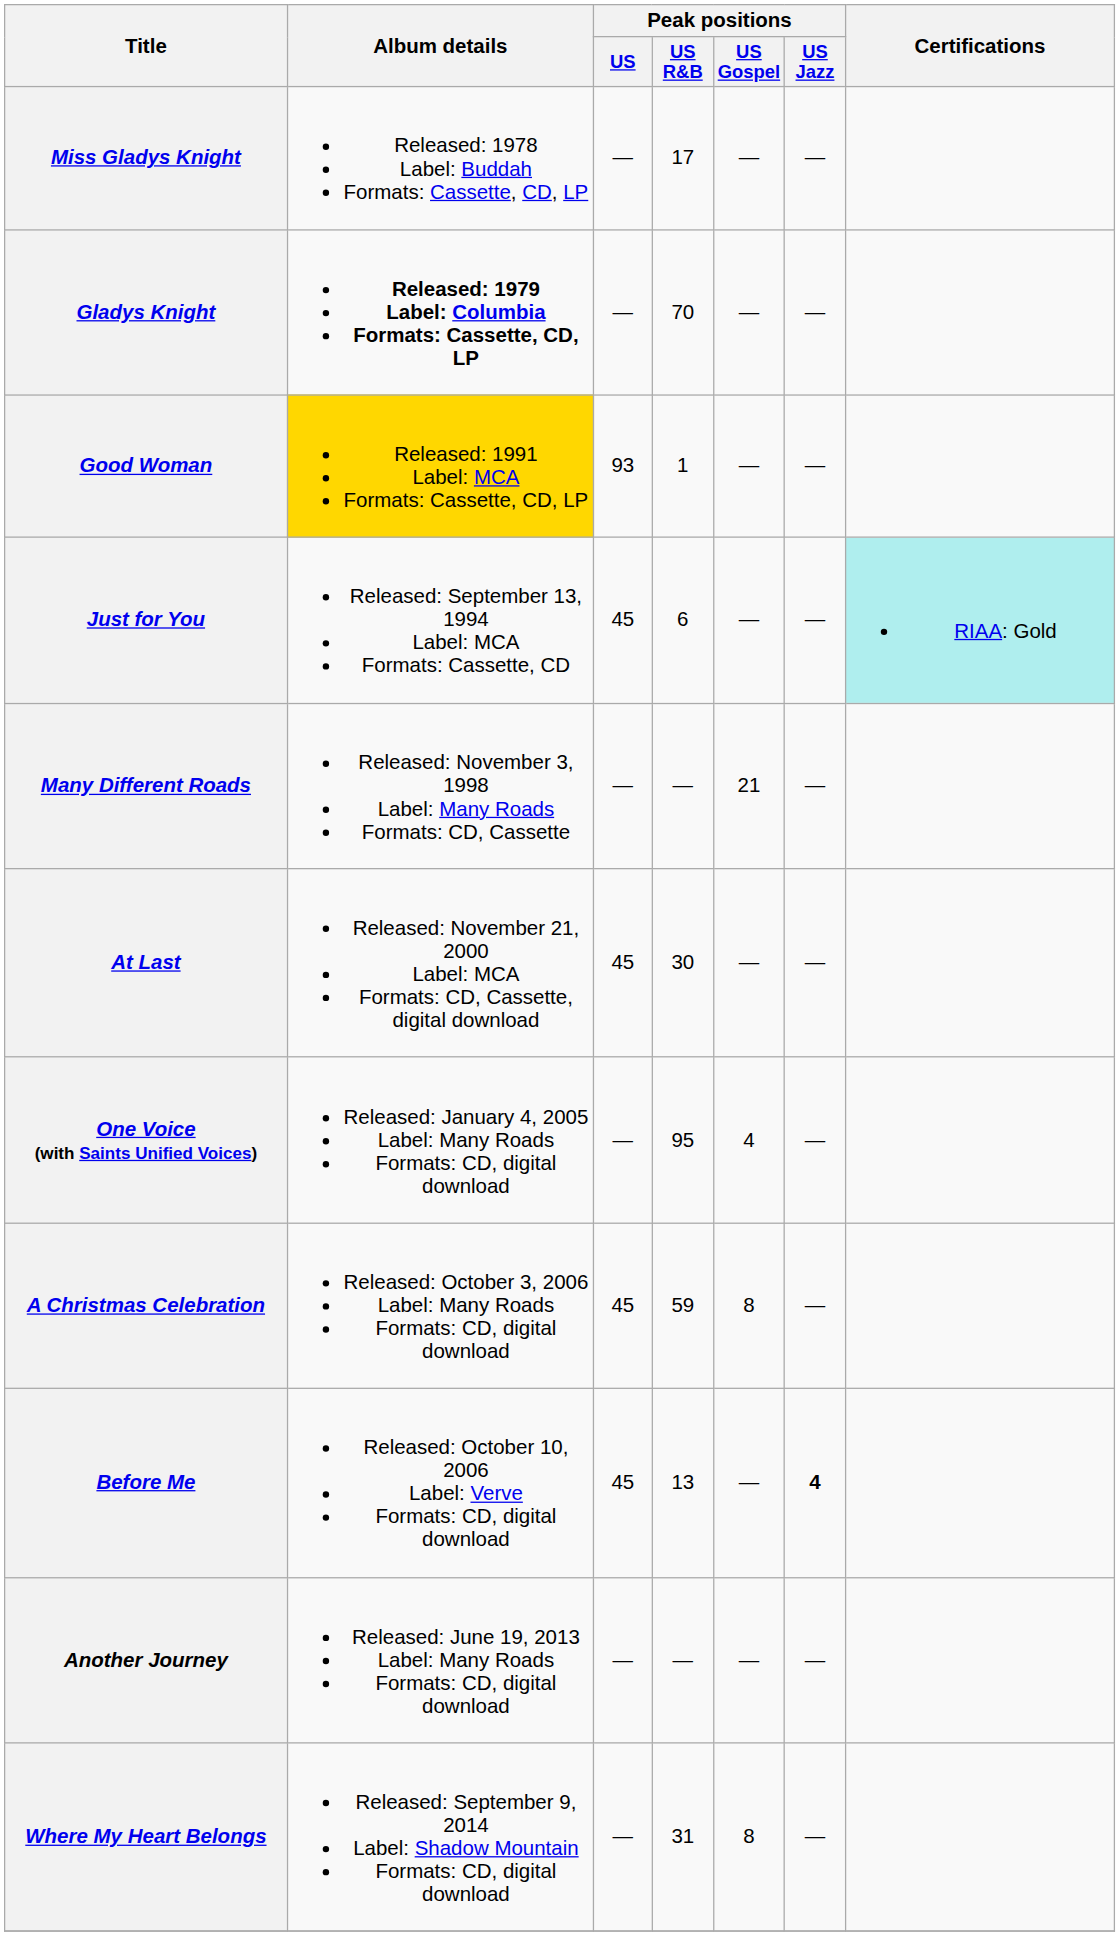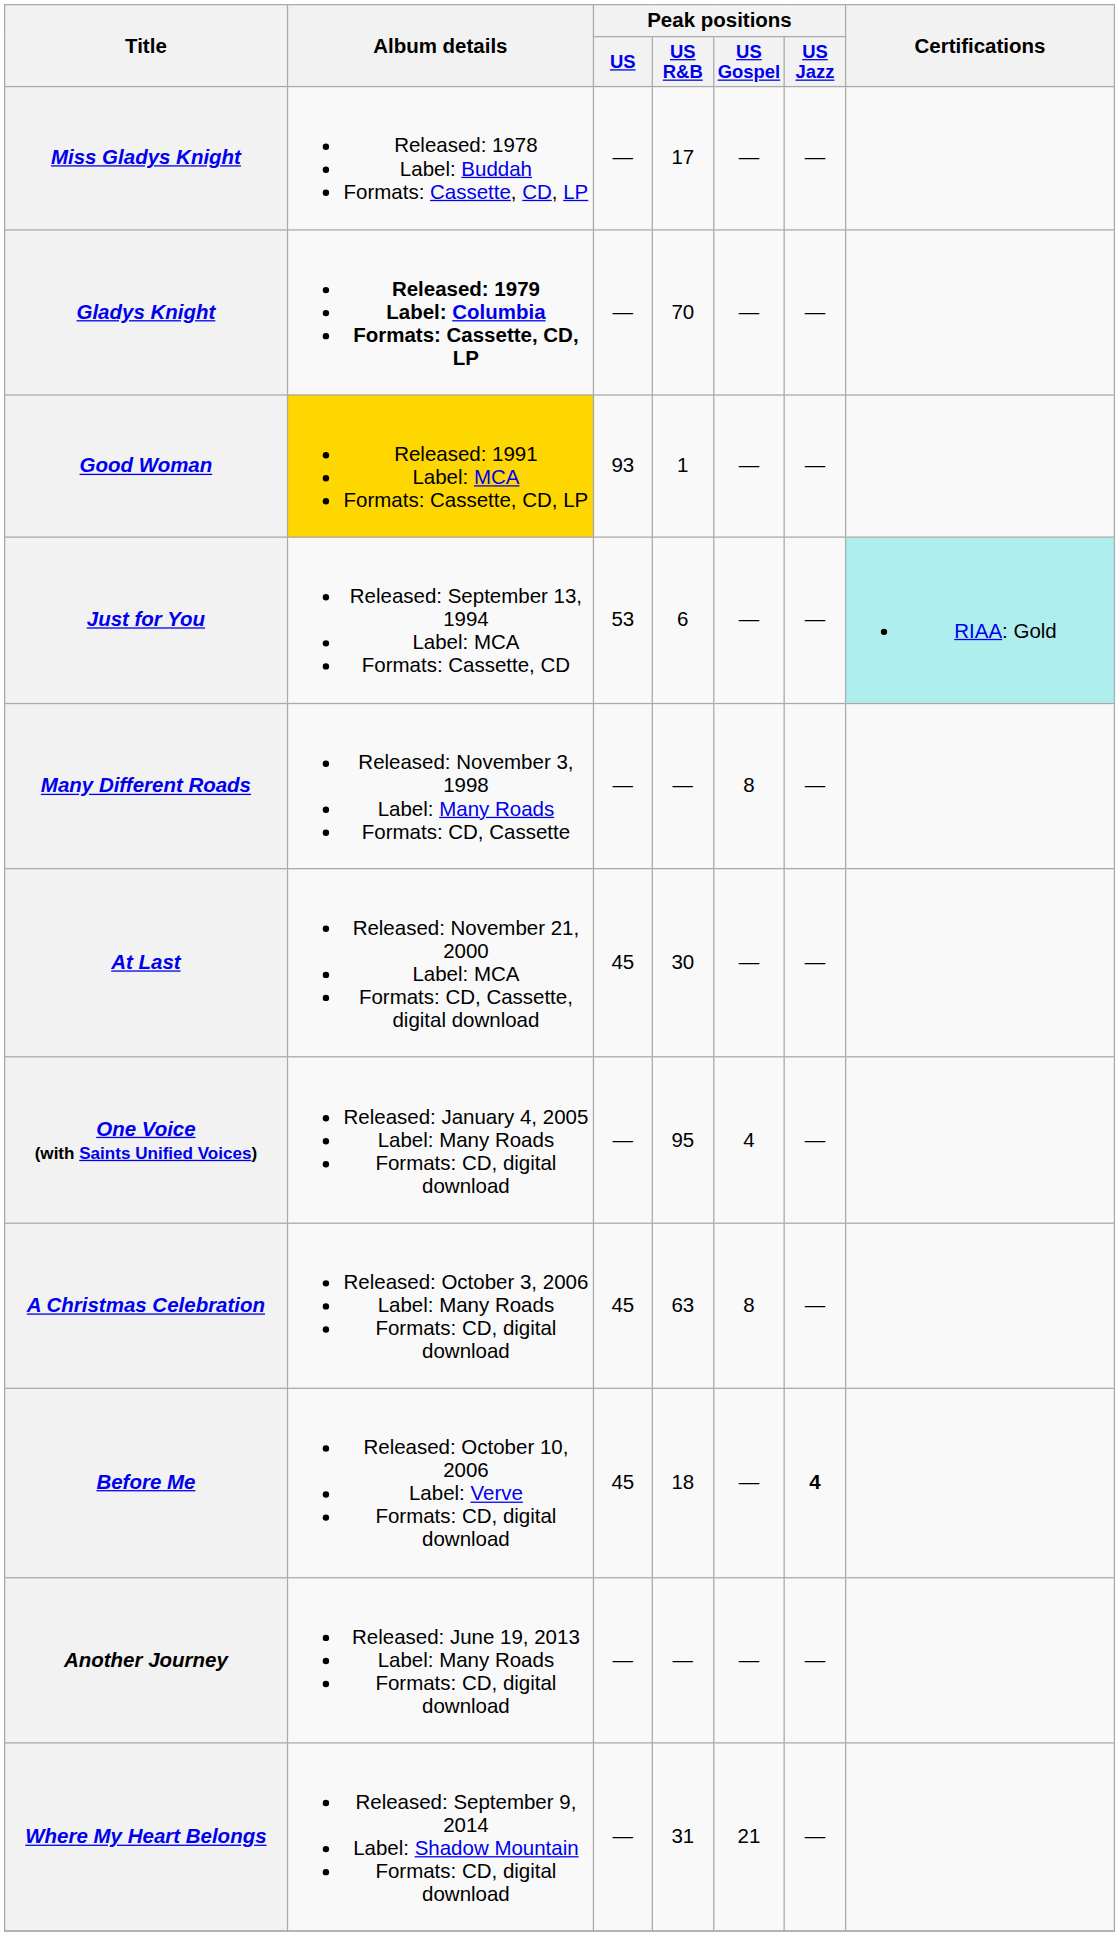Just for You | Peak positions / US: 45 -> 53
Many Different Roads | Peak positions / US Gospel: 21 -> 8
A Christmas Celebration | Peak positions / US R&B: 59 -> 63
Before Me | Peak positions / US R&B: 13 -> 18
Where My Heart Belongs | Peak positions / US Gospel: 8 -> 21
